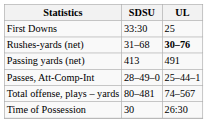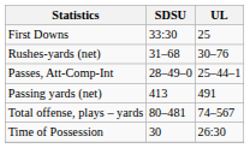Rushes-yards (net) | UL: bold -> normal
rows swapped: Passing yards (net) <-> Passes, Att-Comp-Int
